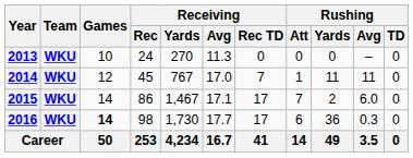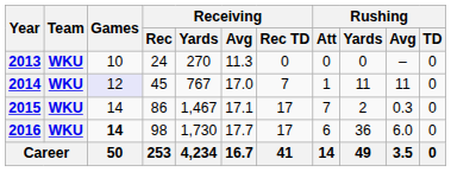2014 | Games: no background -> lavender background
2015 | Rushing / Avg: 6.0 -> 0.3
2016 | Rushing / Avg: 0.3 -> 6.0
